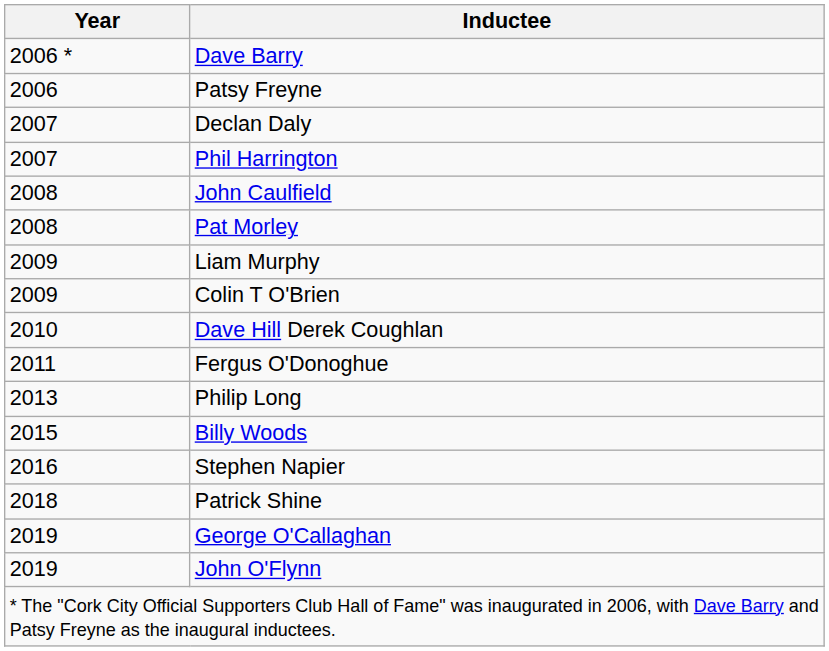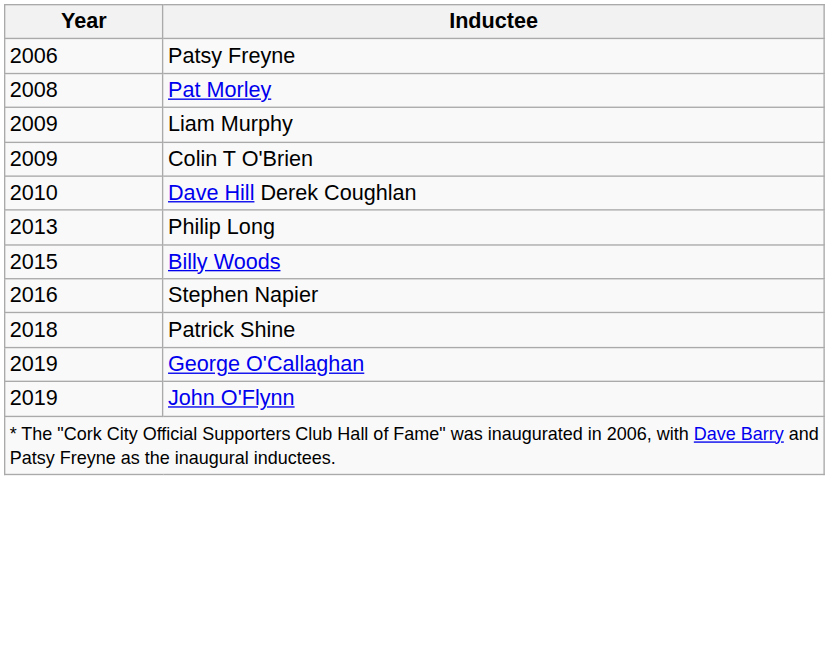- row: 2006 * | Dave Barry
- row: 2007 | Declan Daly
- row: 2007 | Phil Harrington
- row: 2008 | John Caulfield
- row: 2011 | Fergus O'Donoghue
